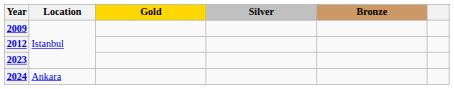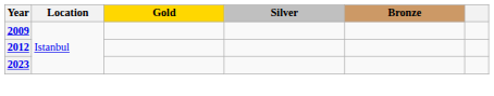- row: 2024 | Ankara
